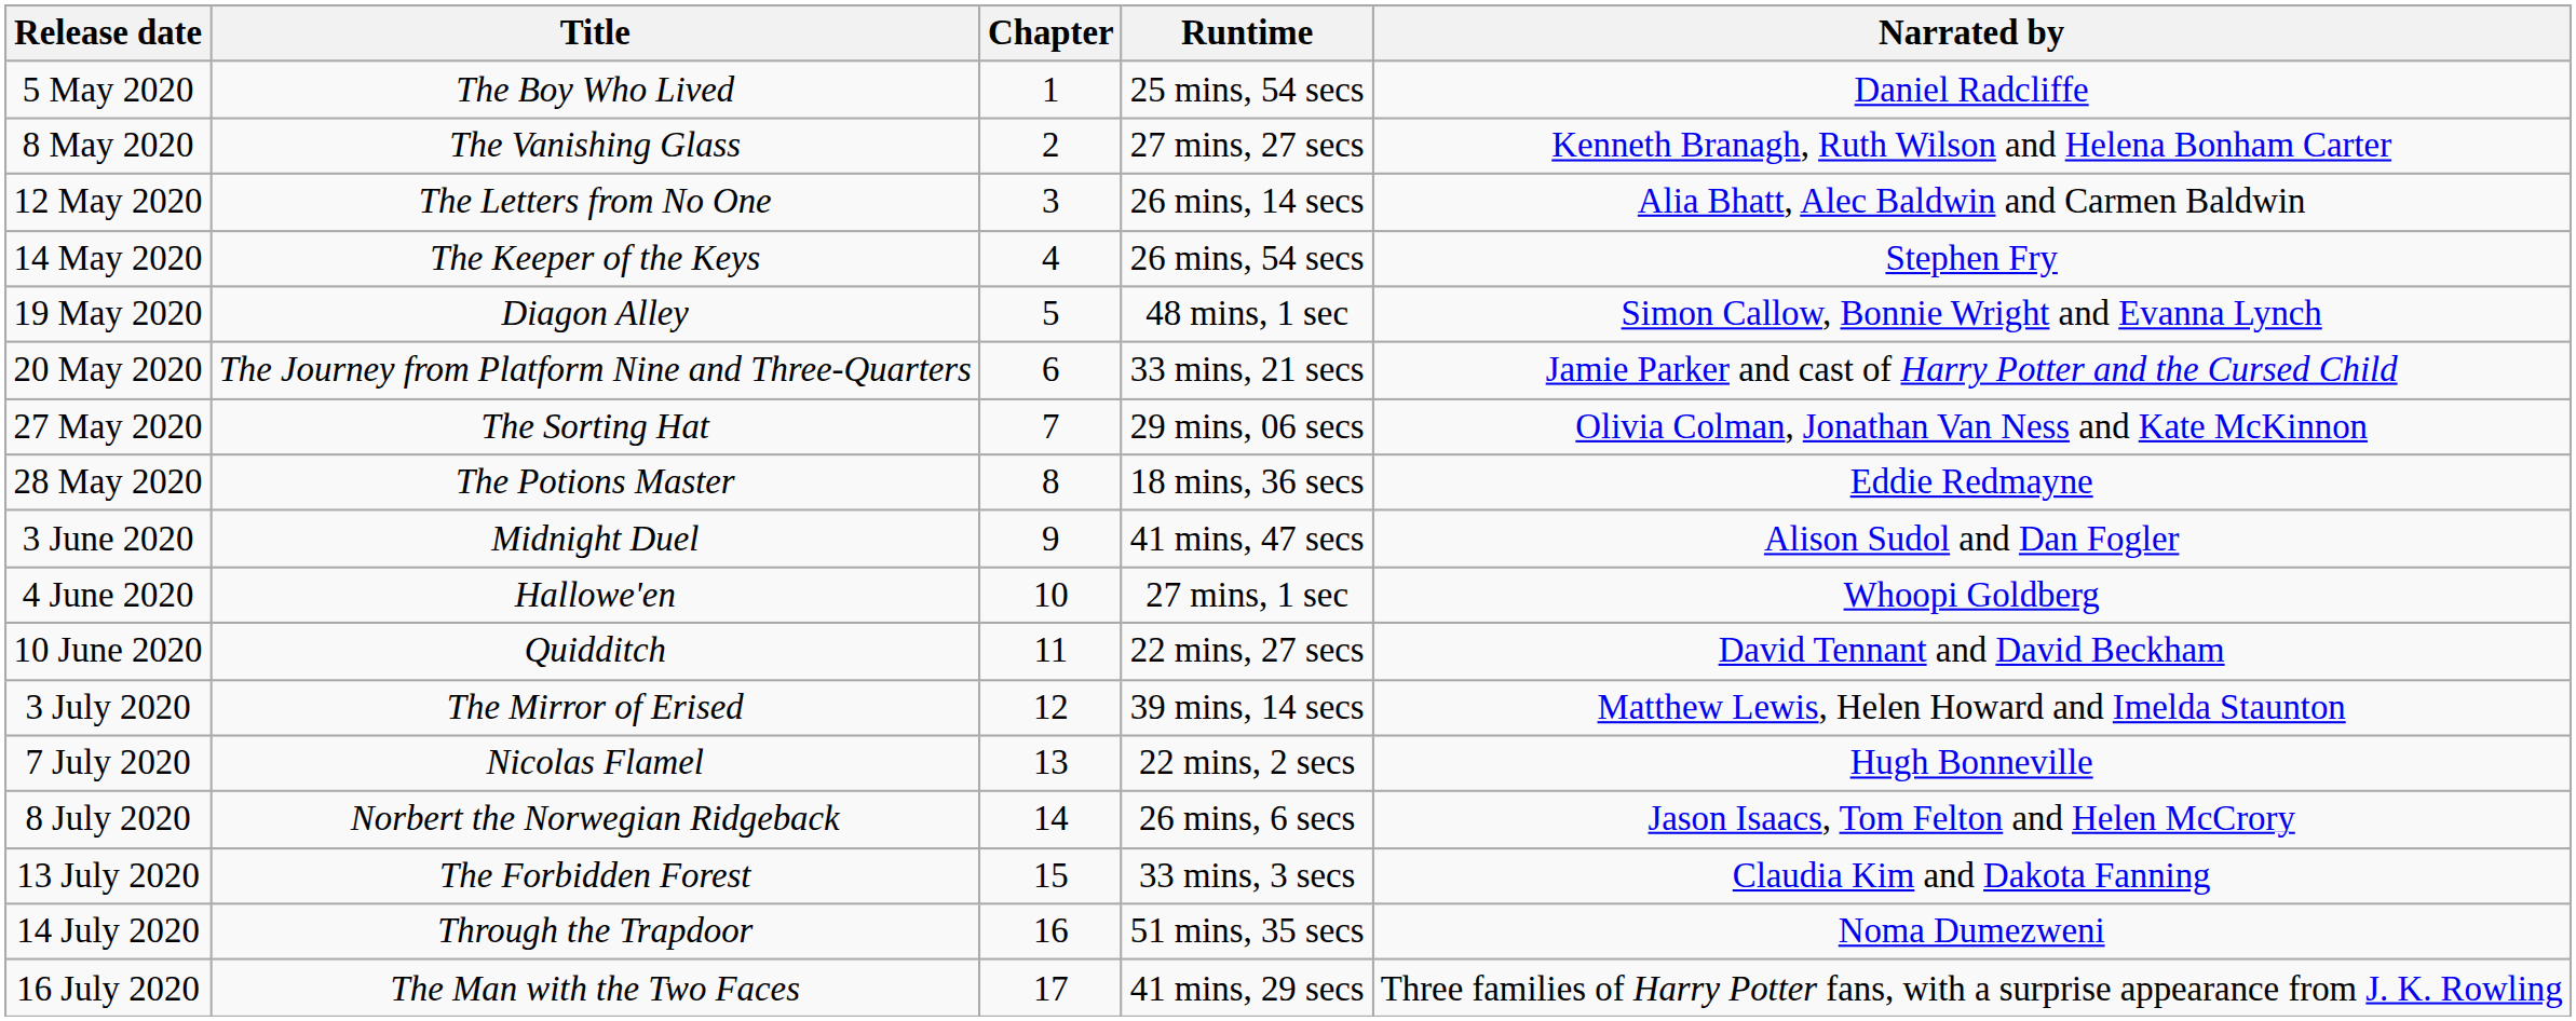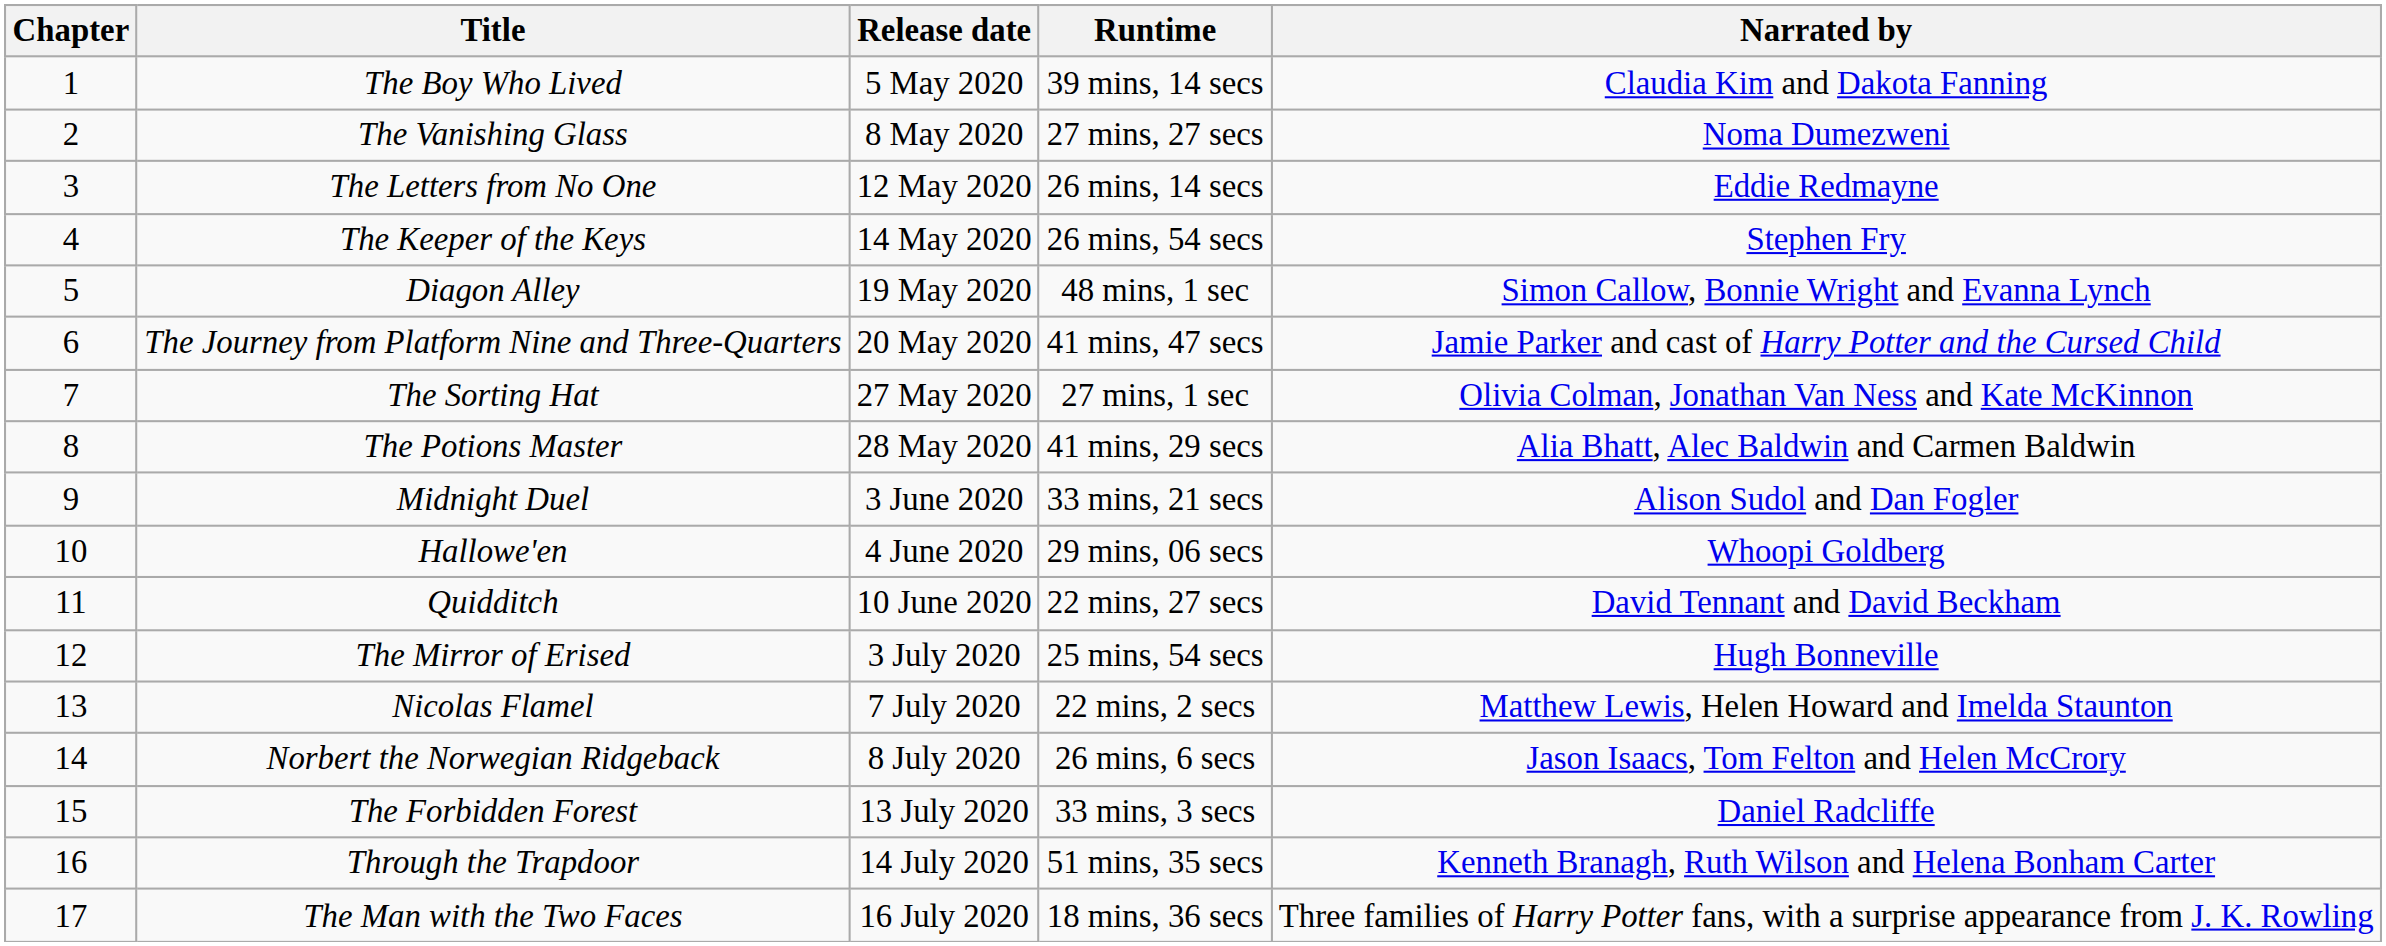columns swapped: Chapter <-> Release date
The Boy Who Lived | Runtime: 25 mins, 54 secs -> 39 mins, 14 secs
The Boy Who Lived | Narrated by: Daniel Radcliffe -> Claudia Kim and Dakota Fanning
The Vanishing Glass | Narrated by: Kenneth Branagh, Ruth Wilson and Helena Bonham Carter -> Noma Dumezweni
The Letters from No One | Narrated by: Alia Bhatt, Alec Baldwin and Carmen Baldwin -> Eddie Redmayne
The Journey from Platform Nine and Three-Quarters | Runtime: 33 mins, 21 secs -> 41 mins, 47 secs
The Sorting Hat | Runtime: 29 mins, 06 secs -> 27 mins, 1 sec
The Potions Master | Runtime: 18 mins, 36 secs -> 41 mins, 29 secs
The Potions Master | Narrated by: Eddie Redmayne -> Alia Bhatt, Alec Baldwin and Carmen Baldwin
Midnight Duel | Runtime: 41 mins, 47 secs -> 33 mins, 21 secs
Hallowe'en | Runtime: 27 mins, 1 sec -> 29 mins, 06 secs
The Mirror of Erised | Runtime: 39 mins, 14 secs -> 25 mins, 54 secs
The Mirror of Erised | Narrated by: Matthew Lewis, Helen Howard and Imelda Staunton -> Hugh Bonneville
Nicolas Flamel | Narrated by: Hugh Bonneville -> Matthew Lewis, Helen Howard and Imelda Staunton
The Forbidden Forest | Narrated by: Claudia Kim and Dakota Fanning -> Daniel Radcliffe
Through the Trapdoor | Narrated by: Noma Dumezweni -> Kenneth Branagh, Ruth Wilson and Helena Bonham Carter
The Man with the Two Faces | Runtime: 41 mins, 29 secs -> 18 mins, 36 secs
